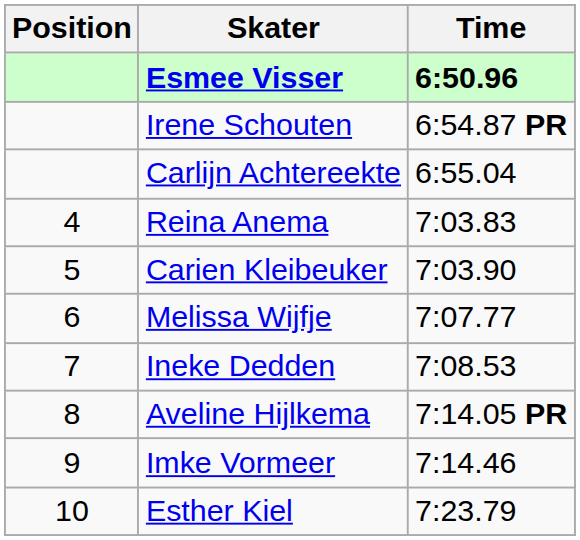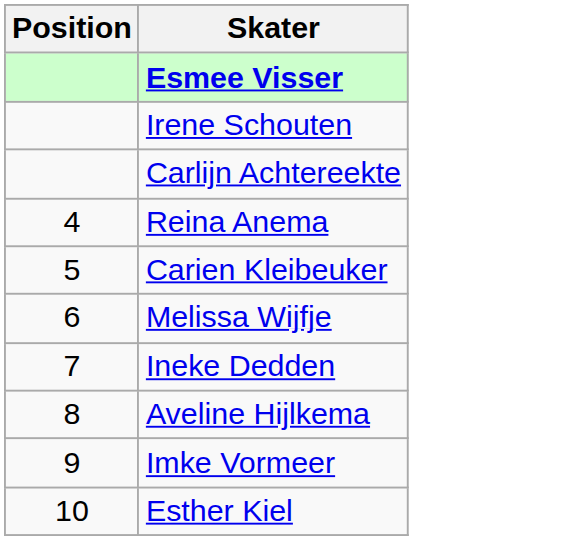- column: Time | 6:50.96 | 6:54.87 PR | 6:55.04 | 7:03.83 | 7:03.90 | 7:07.77 | 7:08.53 | 7:14.05 PR | 7:14.46 | 7:23.79
